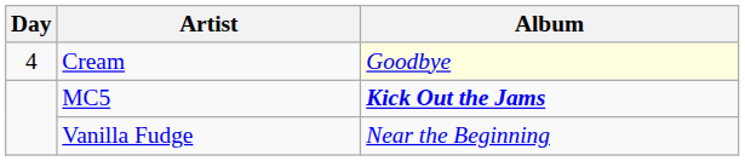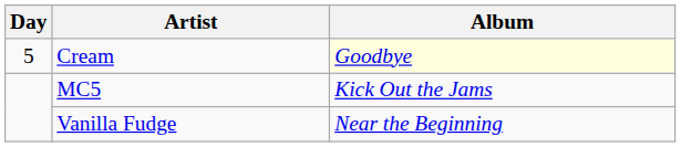Cream | Day: 4 -> 5
MC5 | Album: bold -> normal
